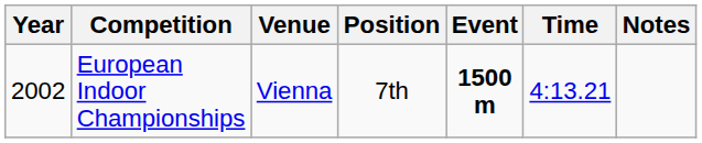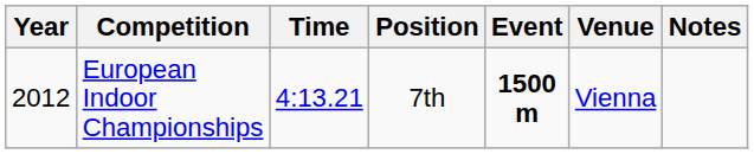columns swapped: Venue <-> Time
European Indoor Championships | Year: 2002 -> 2012
